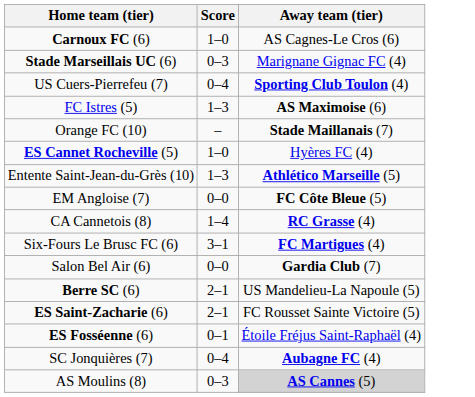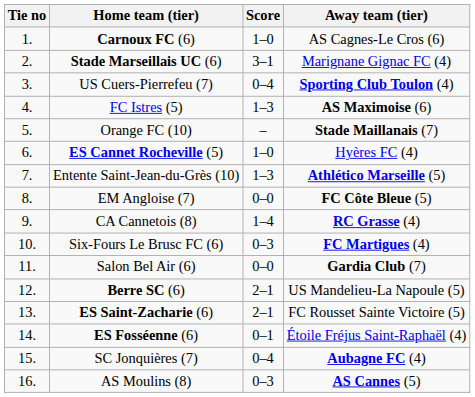+ column: Tie no | 1. | 2. | 3. | 4. | 5. | 6. | 7. | 8. | 9. | 10. | 11. | 12. | 13. | 14. | 15. | 16.
Stade Marseillais UC (6) | Score: 0–3 -> 3–1
Six-Fours Le Brusc FC (6) | Score: 3–1 -> 0–3
AS Moulins (8) | Away team (tier): lightgrey background -> no background
